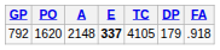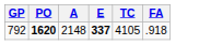- column: DP | 179
792 | PO: normal -> bold
